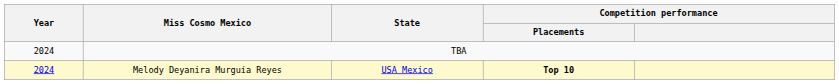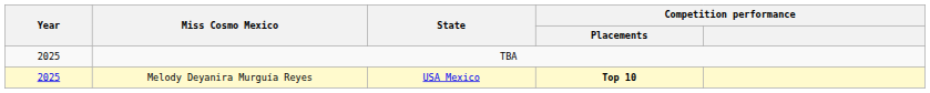TBA | Year: 2024 -> 2025
Melody Deyanira Murguía Reyes | Year: 2024 -> 2025
